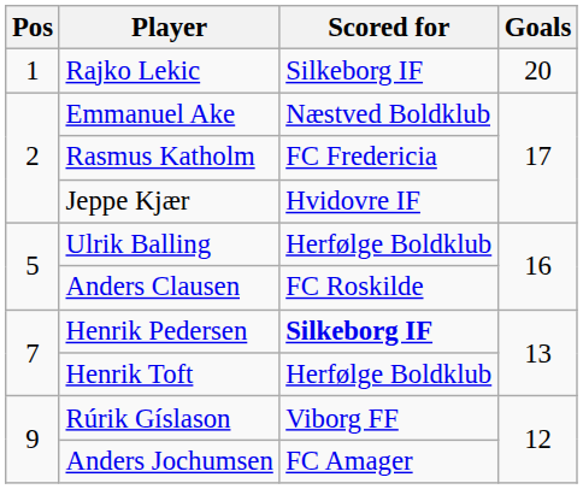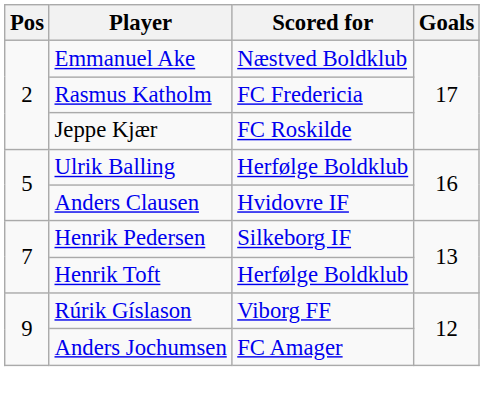- row: 1 | Rajko Lekic | Silkeborg IF | 20
Jeppe Kjær | Scored for: Hvidovre IF -> FC Roskilde
Anders Clausen | Scored for: FC Roskilde -> Hvidovre IF
Henrik Pedersen | Scored for: bold -> normal
